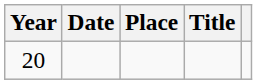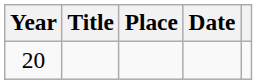columns swapped: Title <-> Date
